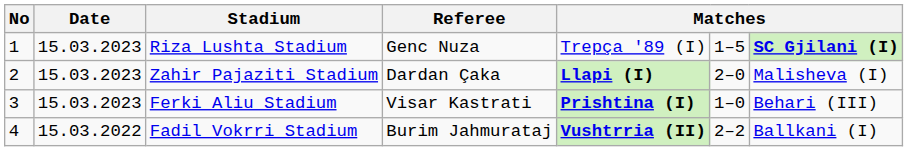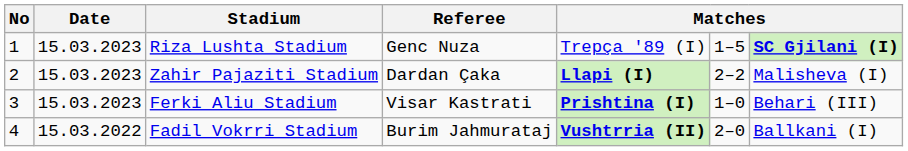Zahir Pajaziti Stadium | column 6: 2–0 -> 2–2
Fadil Vokrri Stadium | column 6: 2–2 -> 2–0
